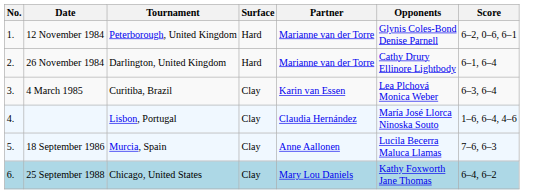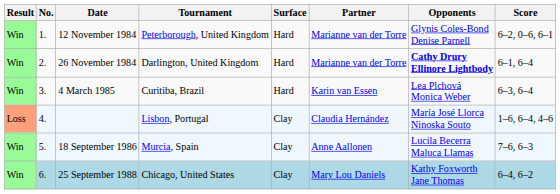+ column: Result | Win | Win | Win | Loss | Win | Win
26 November 1984 | Opponents: normal -> bold
4 March 1985 | Surface: Clay -> Hard
